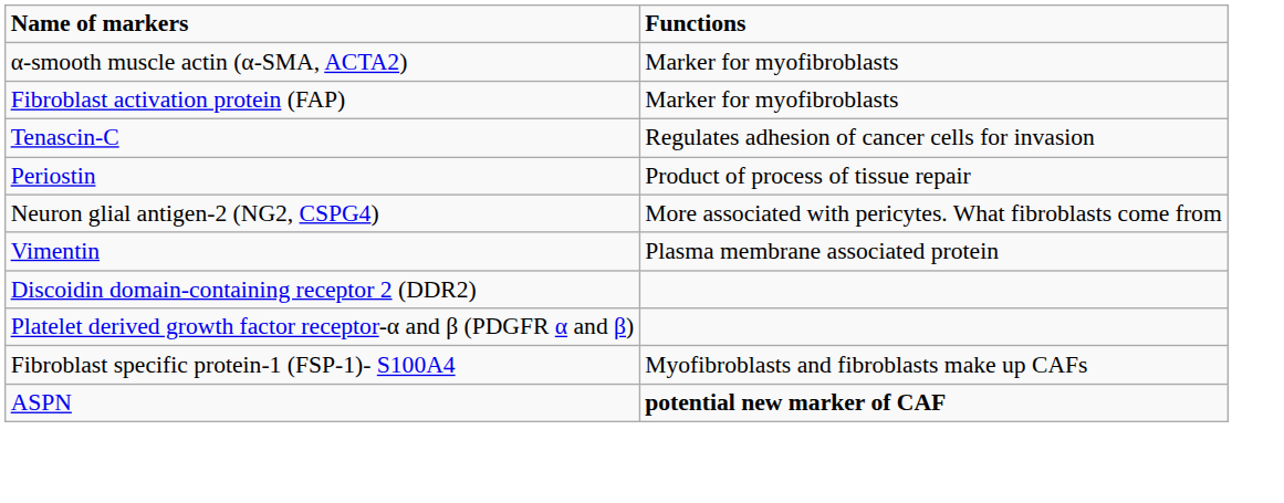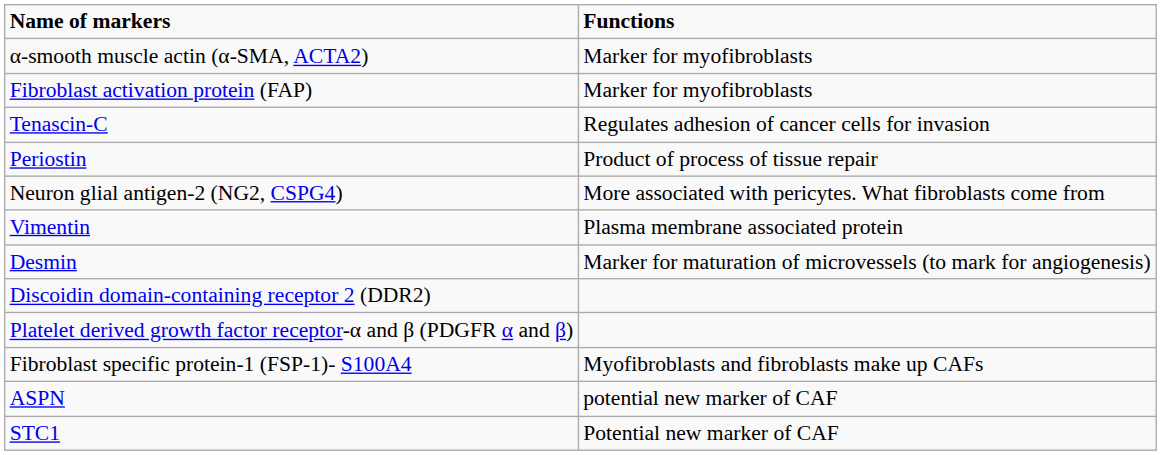+ row: Desmin | Marker for maturation of microvessels (to mark for angiogenesis)
ASPN | Functions: bold -> normal
+ row: STC1 | Potential new marker of CAF
